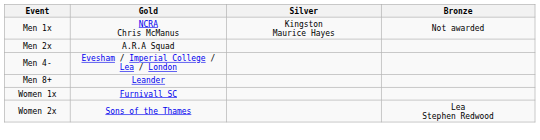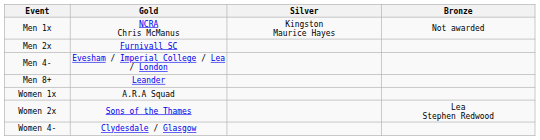Men 2x | Gold: A.R.A Squad -> Furnivall SC
Women 1x | Gold: Furnivall SC -> A.R.A Squad
+ row: Women 4- | Clydesdale / Glasgow
